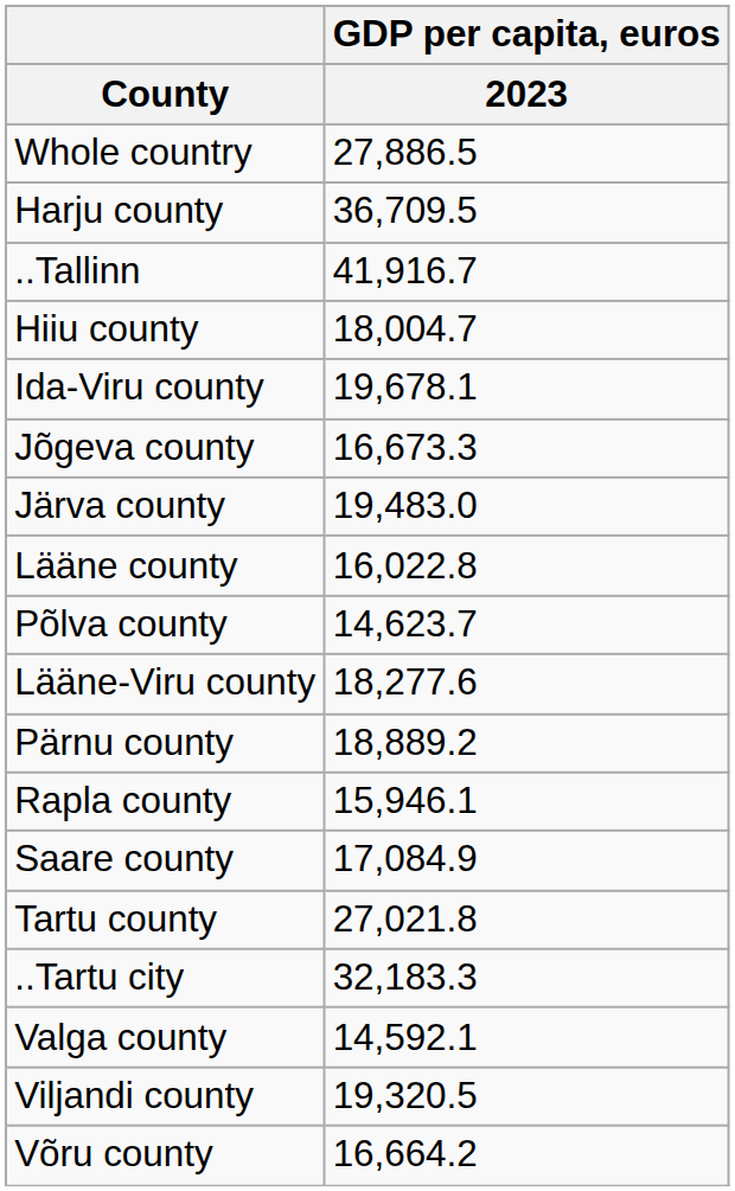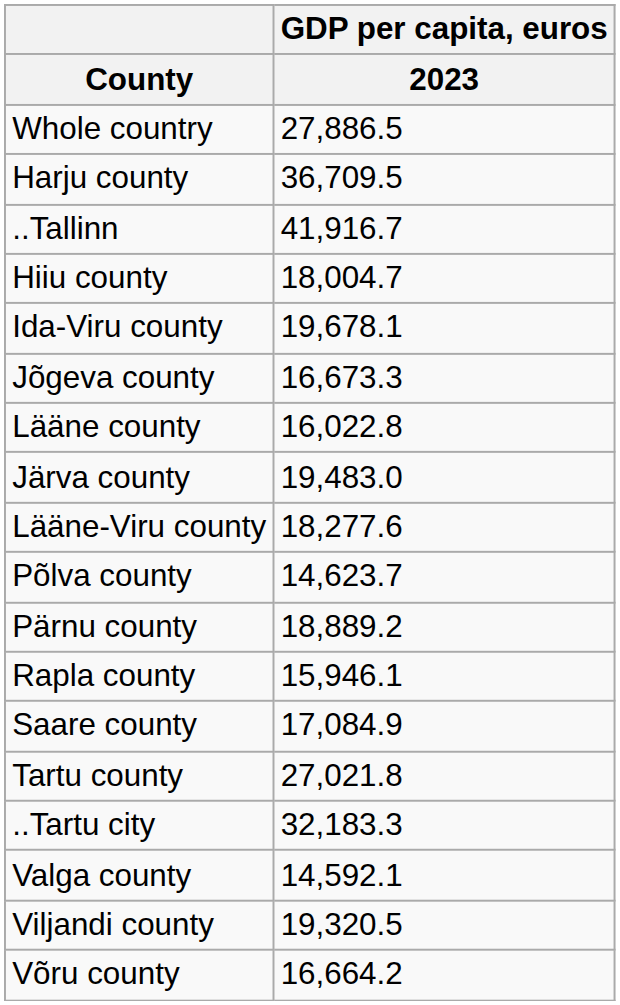rows swapped: Järva county <-> Lääne county
rows swapped: Lääne-Viru county <-> Põlva county
